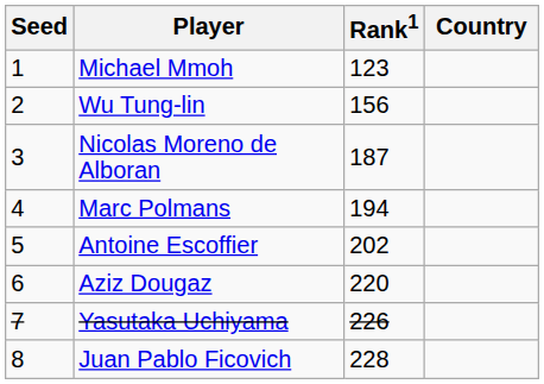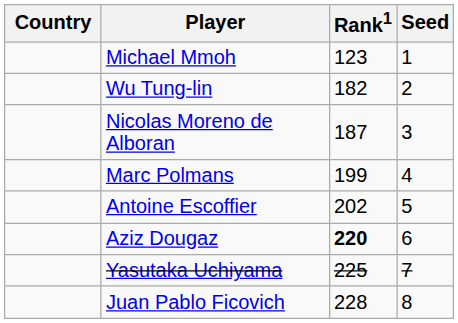columns swapped: Country <-> Seed
Wu Tung-lin | Rank1: 156 -> 182
Marc Polmans | Rank1: 194 -> 199
Aziz Dougaz | Rank1: normal -> bold
Yasutaka Uchiyama | Rank1: 226 -> 225
